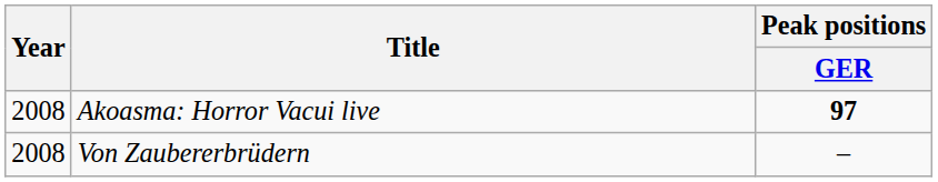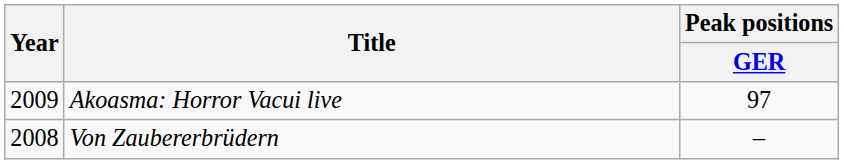Akoasma: Horror Vacui live | Year: 2008 -> 2009
Akoasma: Horror Vacui live | Peak positions / GER: bold -> normal
